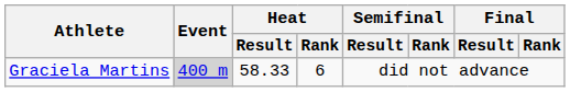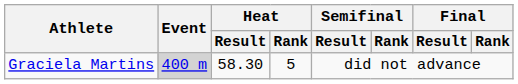Graciela Martins | Heat / Result: 58.33 -> 58.30
Graciela Martins | Heat / Rank: 6 -> 5
